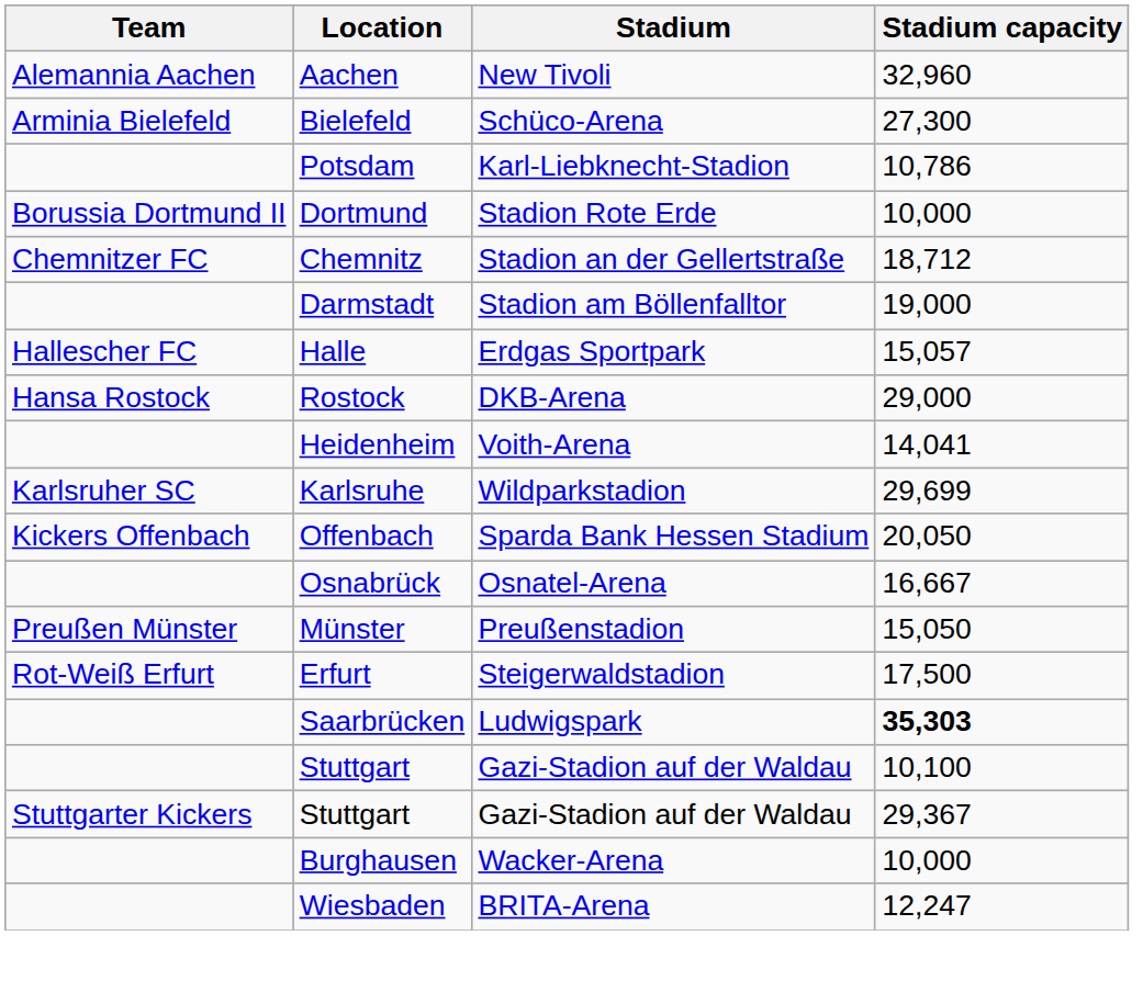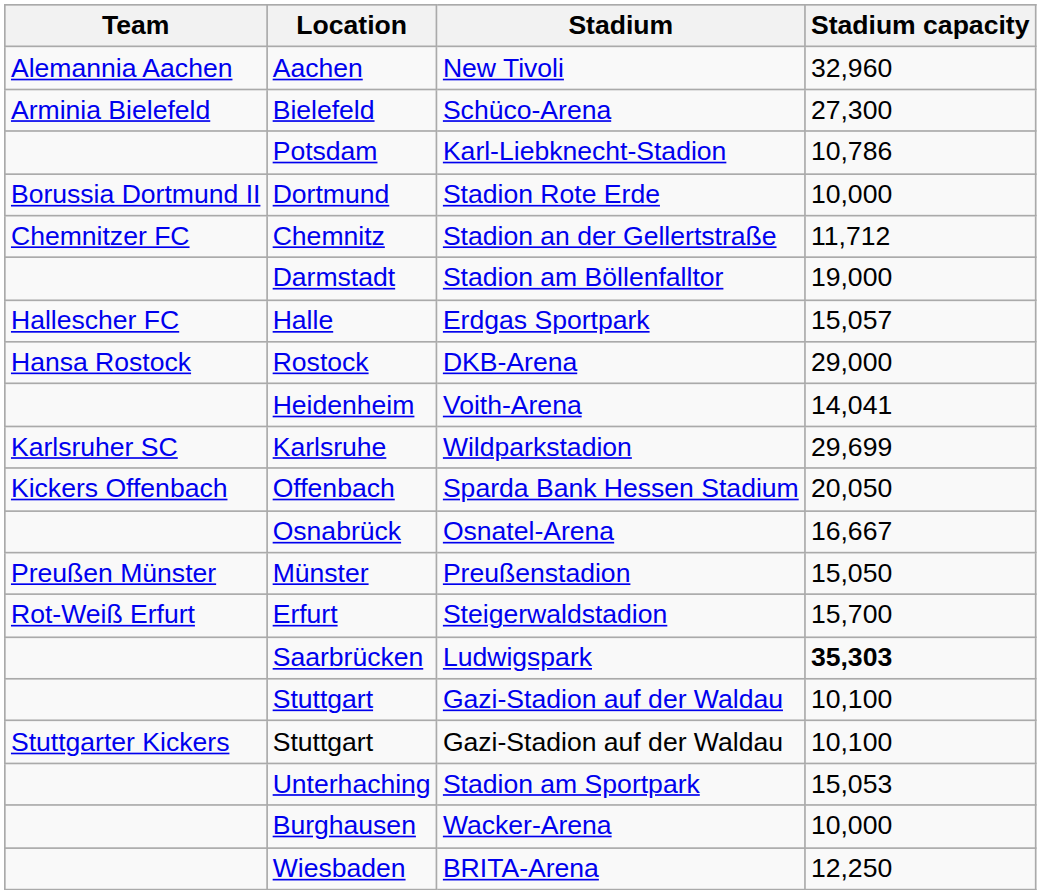Chemnitz | Stadium capacity: 18,712 -> 11,712
Erfurt | Stadium capacity: 17,500 -> 15,700
Stuttgarter Kickers / Stuttgart | Stadium capacity: 29,367 -> 10,100
+ row: Unterhaching | Stadion am Sportpark | 15,053
Wiesbaden | Stadium capacity: 12,247 -> 12,250
